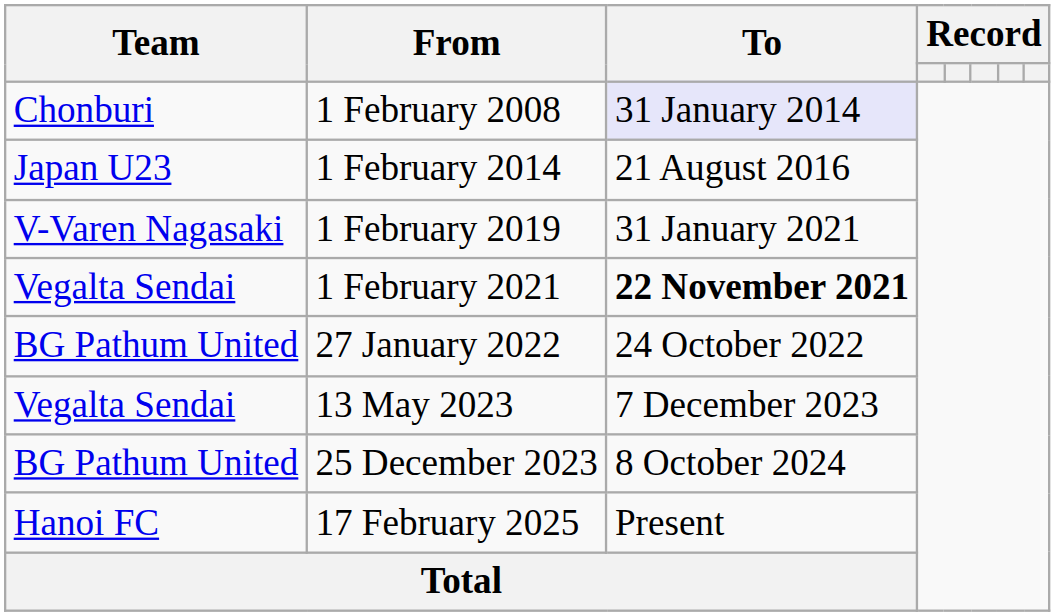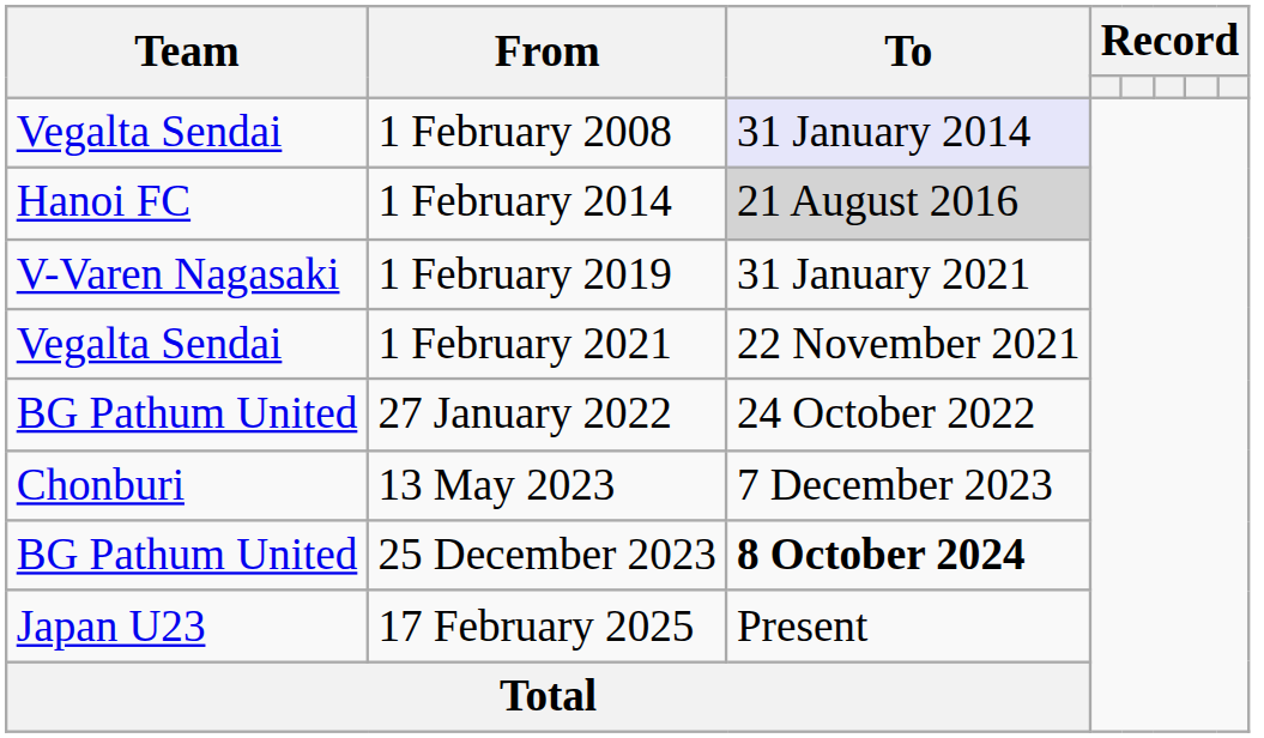1 February 2008 | Team: Chonburi -> Vegalta Sendai
1 February 2014 | Team: Japan U23 -> Hanoi FC
1 February 2014 | To: no background -> lightgrey background
1 February 2021 | To: bold -> normal
13 May 2023 | Team: Vegalta Sendai -> Chonburi
25 December 2023 | To: normal -> bold
17 February 2025 | Team: Hanoi FC -> Japan U23
